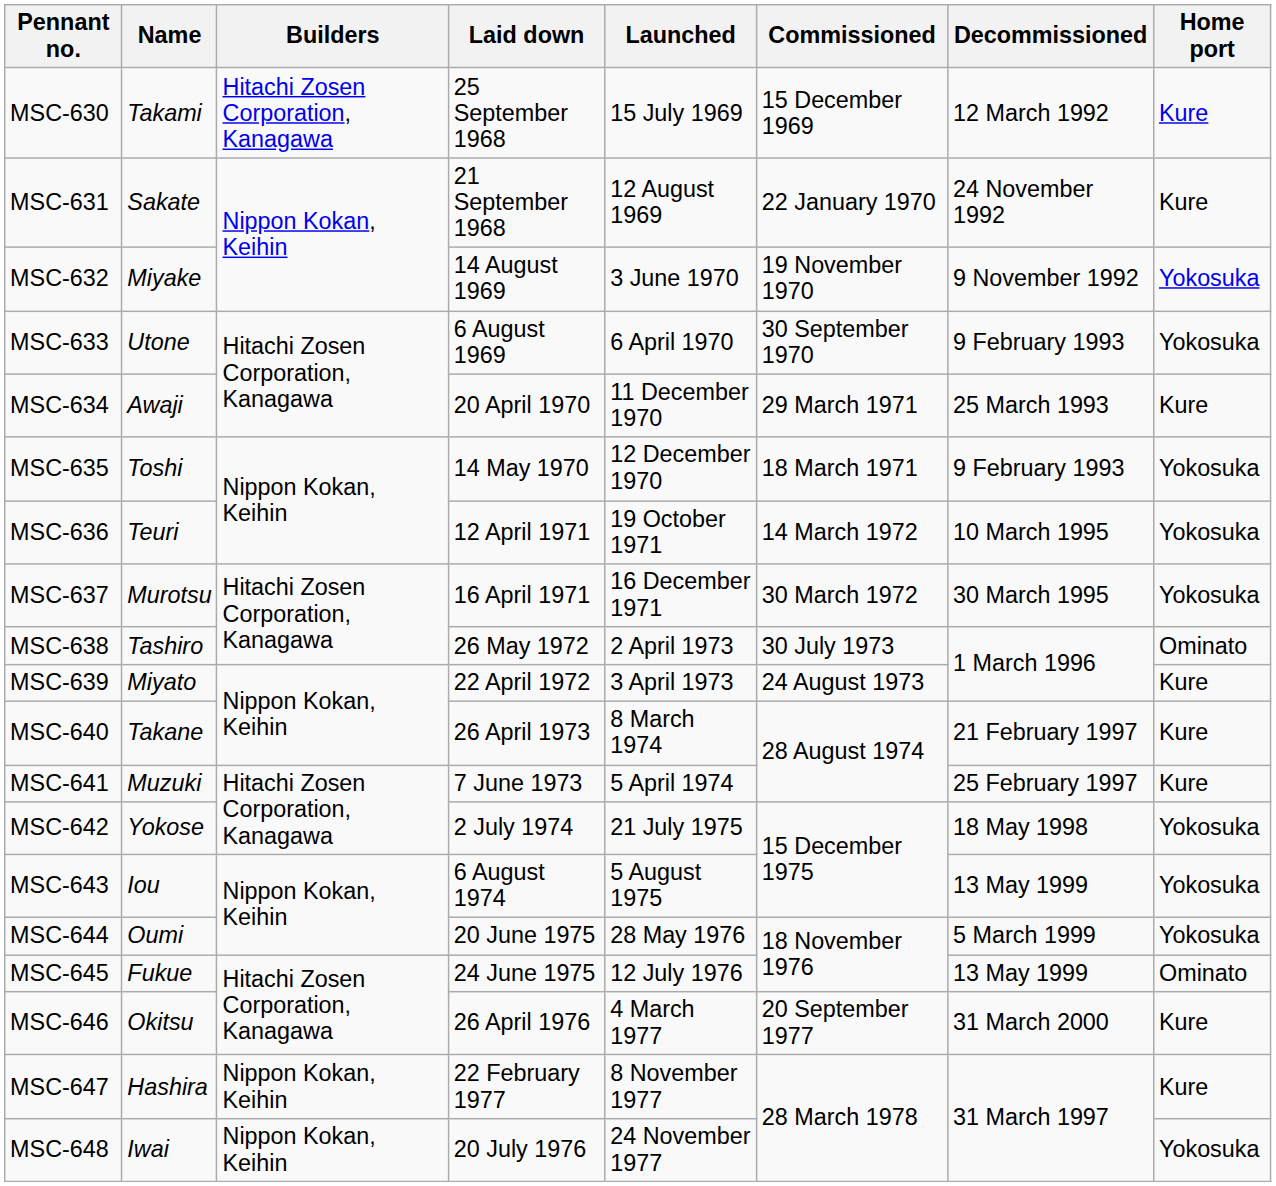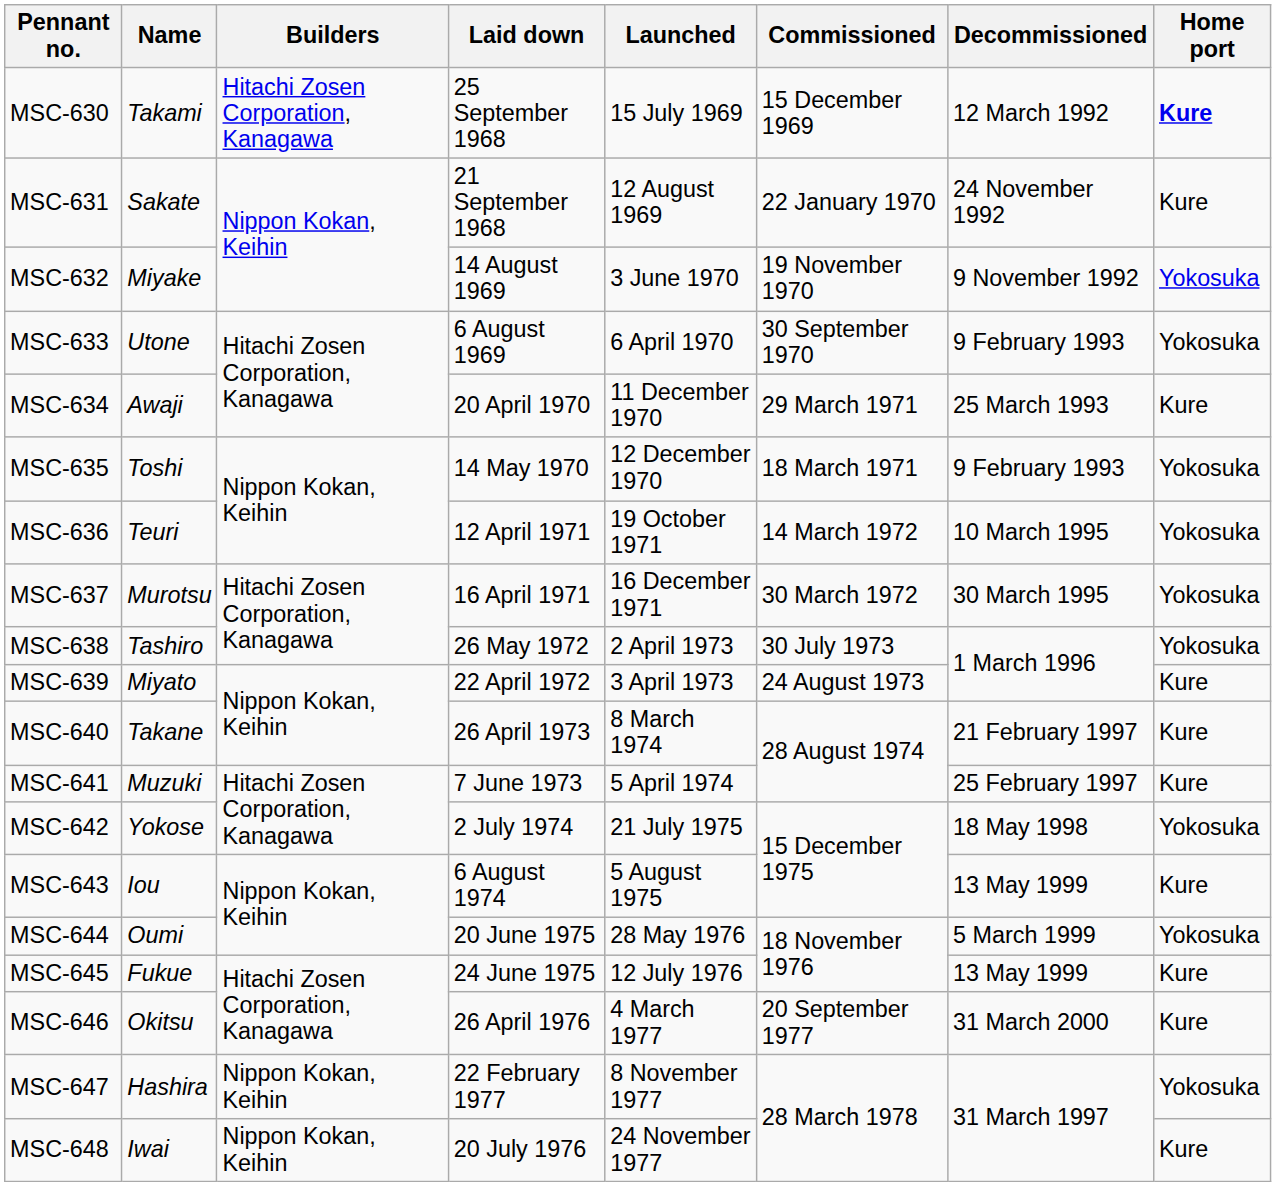MSC-630 | Home port: normal -> bold
MSC-638 | Home port: Ominato -> Yokosuka
MSC-643 | Home port: Yokosuka -> Kure
MSC-645 | Home port: Ominato -> Kure
MSC-647 | Home port: Kure -> Yokosuka
MSC-648 | Home port: Yokosuka -> Kure
